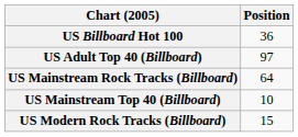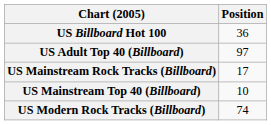US Mainstream Rock Tracks (Billboard) | Position: 64 -> 17
US Modern Rock Tracks (Billboard) | Position: 15 -> 74
